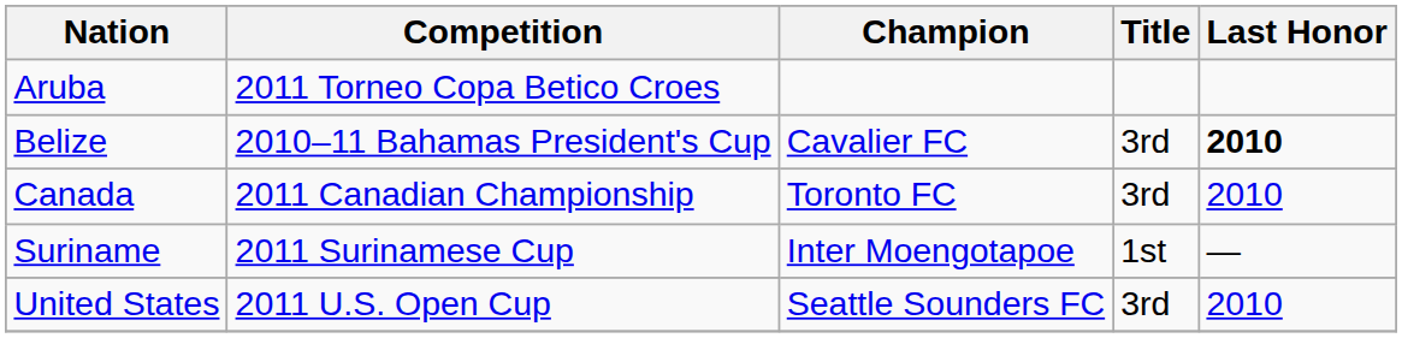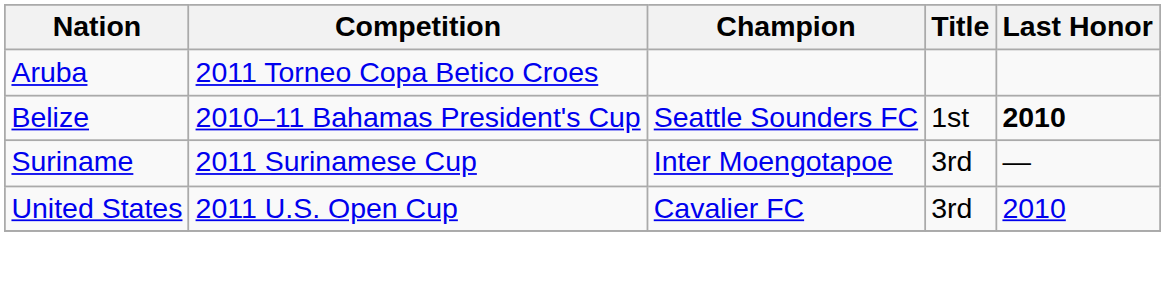Belize | Champion: Cavalier FC -> Seattle Sounders FC
Belize | Title: 3rd -> 1st
- row: Canada | 2011 Canadian Championship | Toronto FC | 3rd | 2010
Suriname | Title: 1st -> 3rd
United States | Champion: Seattle Sounders FC -> Cavalier FC
